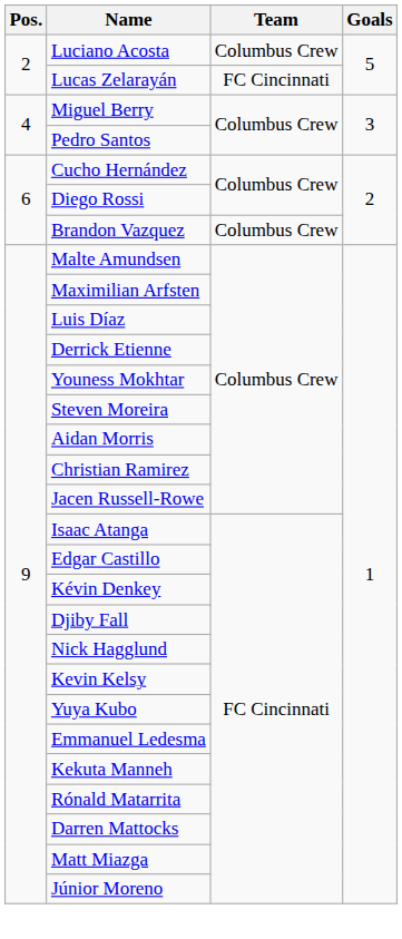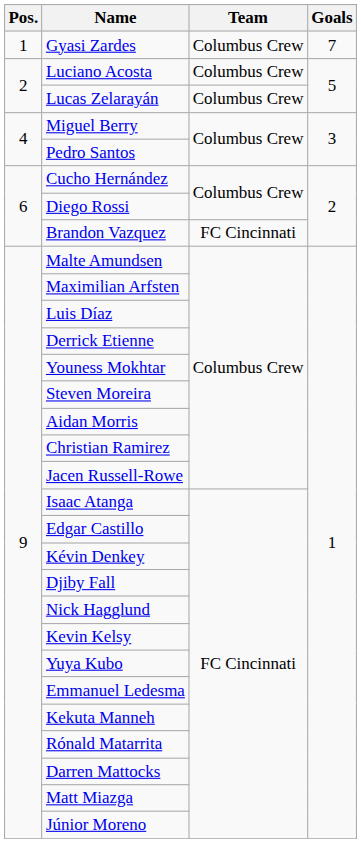+ row: 1 | Gyasi Zardes | Columbus Crew | 7
Lucas Zelarayán | Team: FC Cincinnati -> Columbus Crew
Brandon Vazquez | Team: Columbus Crew -> FC Cincinnati
